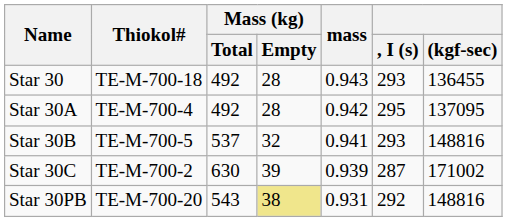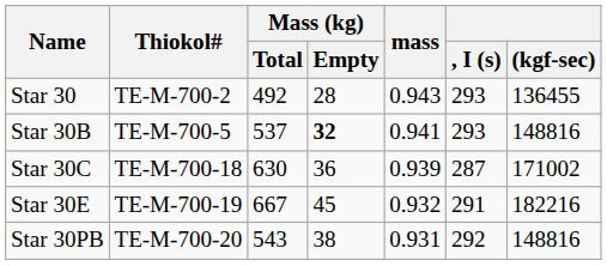Star 30 | Thiokol#: TE-M-700-18 -> TE-M-700-2
- row: Star 30A | TE-M-700-4 | 492 | 28 | 0.942 | 295 | 137095
Star 30B | Mass (kg) / Empty: normal -> bold
Star 30C | Thiokol#: TE-M-700-2 -> TE-M-700-18
Star 30C | Mass (kg) / Empty: 39 -> 36
+ row: Star 30E | TE-M-700-19 | 667 | 45 | 0.932 | 291 | 182216
Star 30PB | Mass (kg) / Empty: khaki background -> no background
